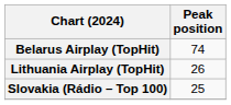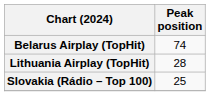Lithuania Airplay (TopHit) | Peak position: 26 -> 28
